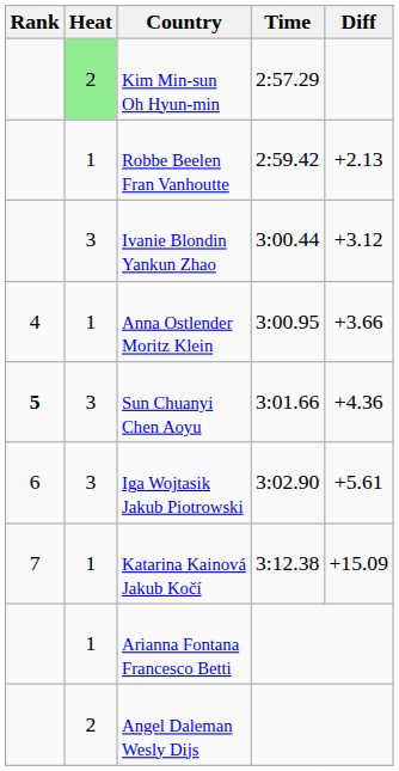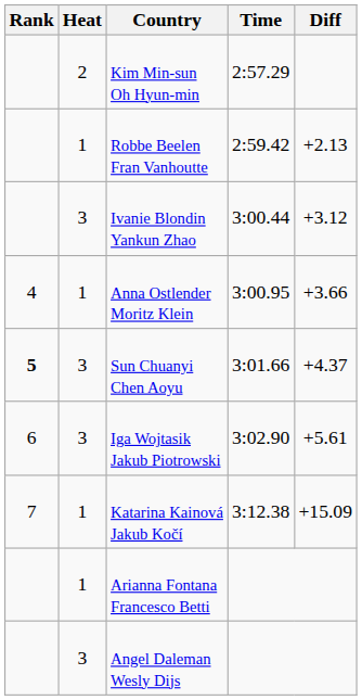Kim Min-sun Oh Hyun-min | Heat: lightgreen background -> no background
Sun Chuanyi Chen Aoyu | Diff: +4.36 -> +4.37
Angel Daleman Wesly Dijs | Heat: 2 -> 3
